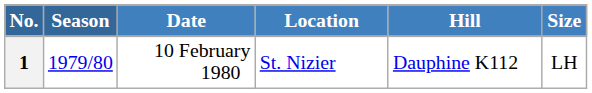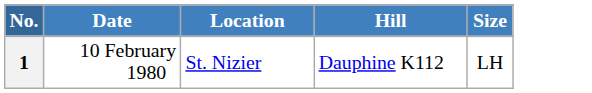- column: Season | 1979/80
